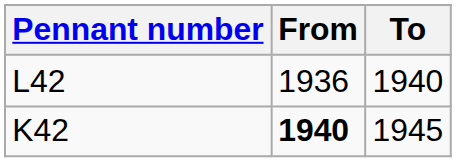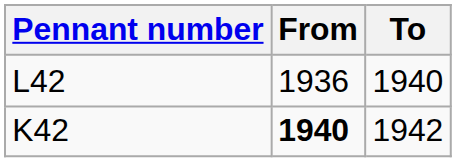K42 | To: 1945 -> 1942
